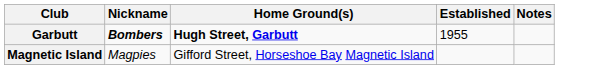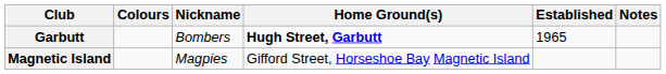+ column: Colours
Garbutt | Nickname: bold -> normal
Garbutt | Established: 1955 -> 1965
